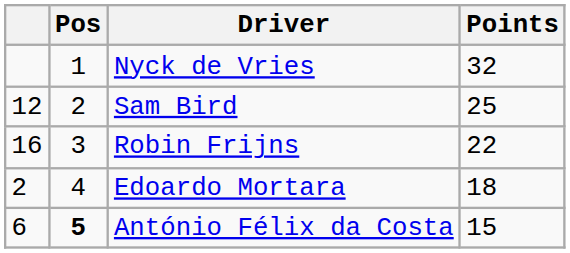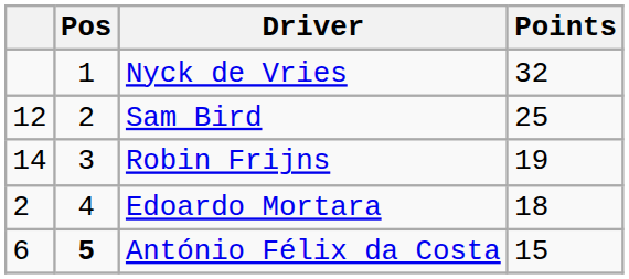Robin Frijns | column 1: 16 -> 14
Robin Frijns | Points: 22 -> 19
